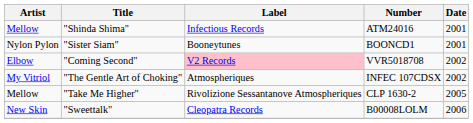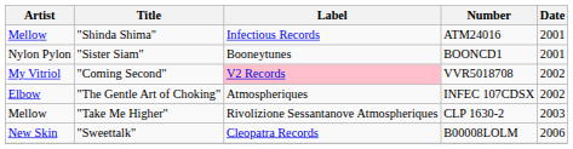"Coming Second" | Artist: Elbow -> My Vitriol
"The Gentle Art of Choking" | Artist: My Vitriol -> Elbow
"Take Me Higher" | Date: 2005 -> 2003
